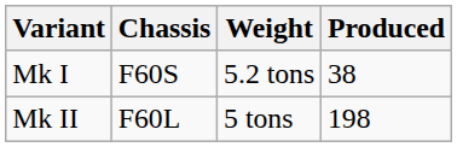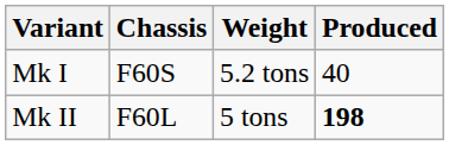Mk I | Produced: 38 -> 40
Mk II | Produced: normal -> bold
